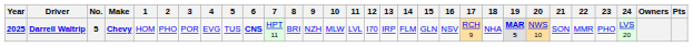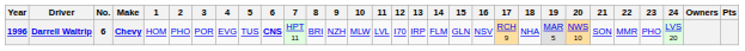Darrell Waltrip | Year: 2025 -> 1996
Darrell Waltrip | No.: 5 -> 6
Darrell Waltrip | 19: bold -> normal
